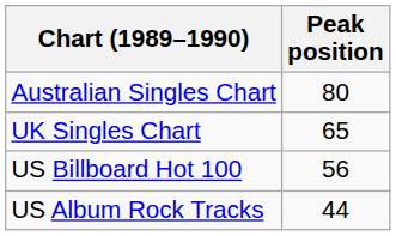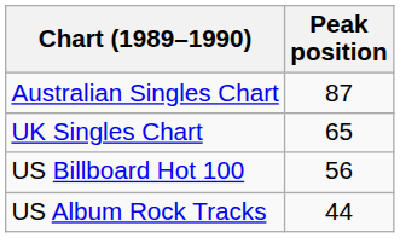Australian Singles Chart | Peak position: 80 -> 87
